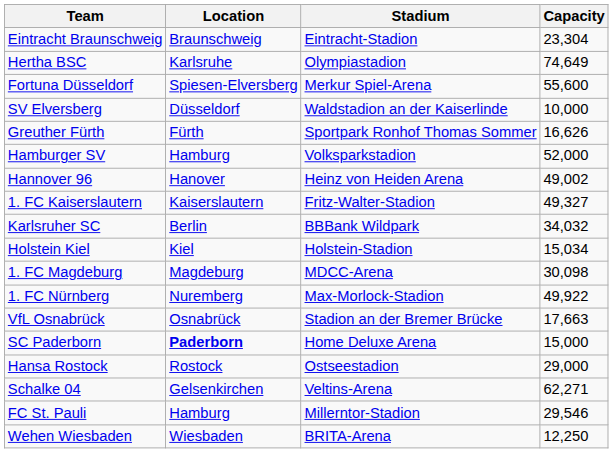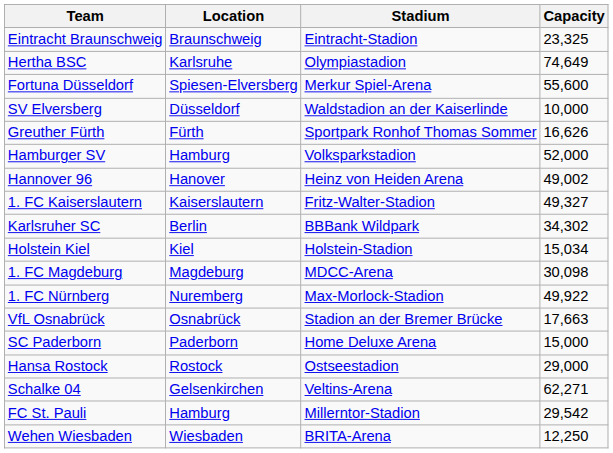Eintracht Braunschweig | Capacity: 23,304 -> 23,325
Karlsruher SC | Capacity: 34,032 -> 34,302
SC Paderborn | Location: bold -> normal
FC St. Pauli | Capacity: 29,546 -> 29,542
